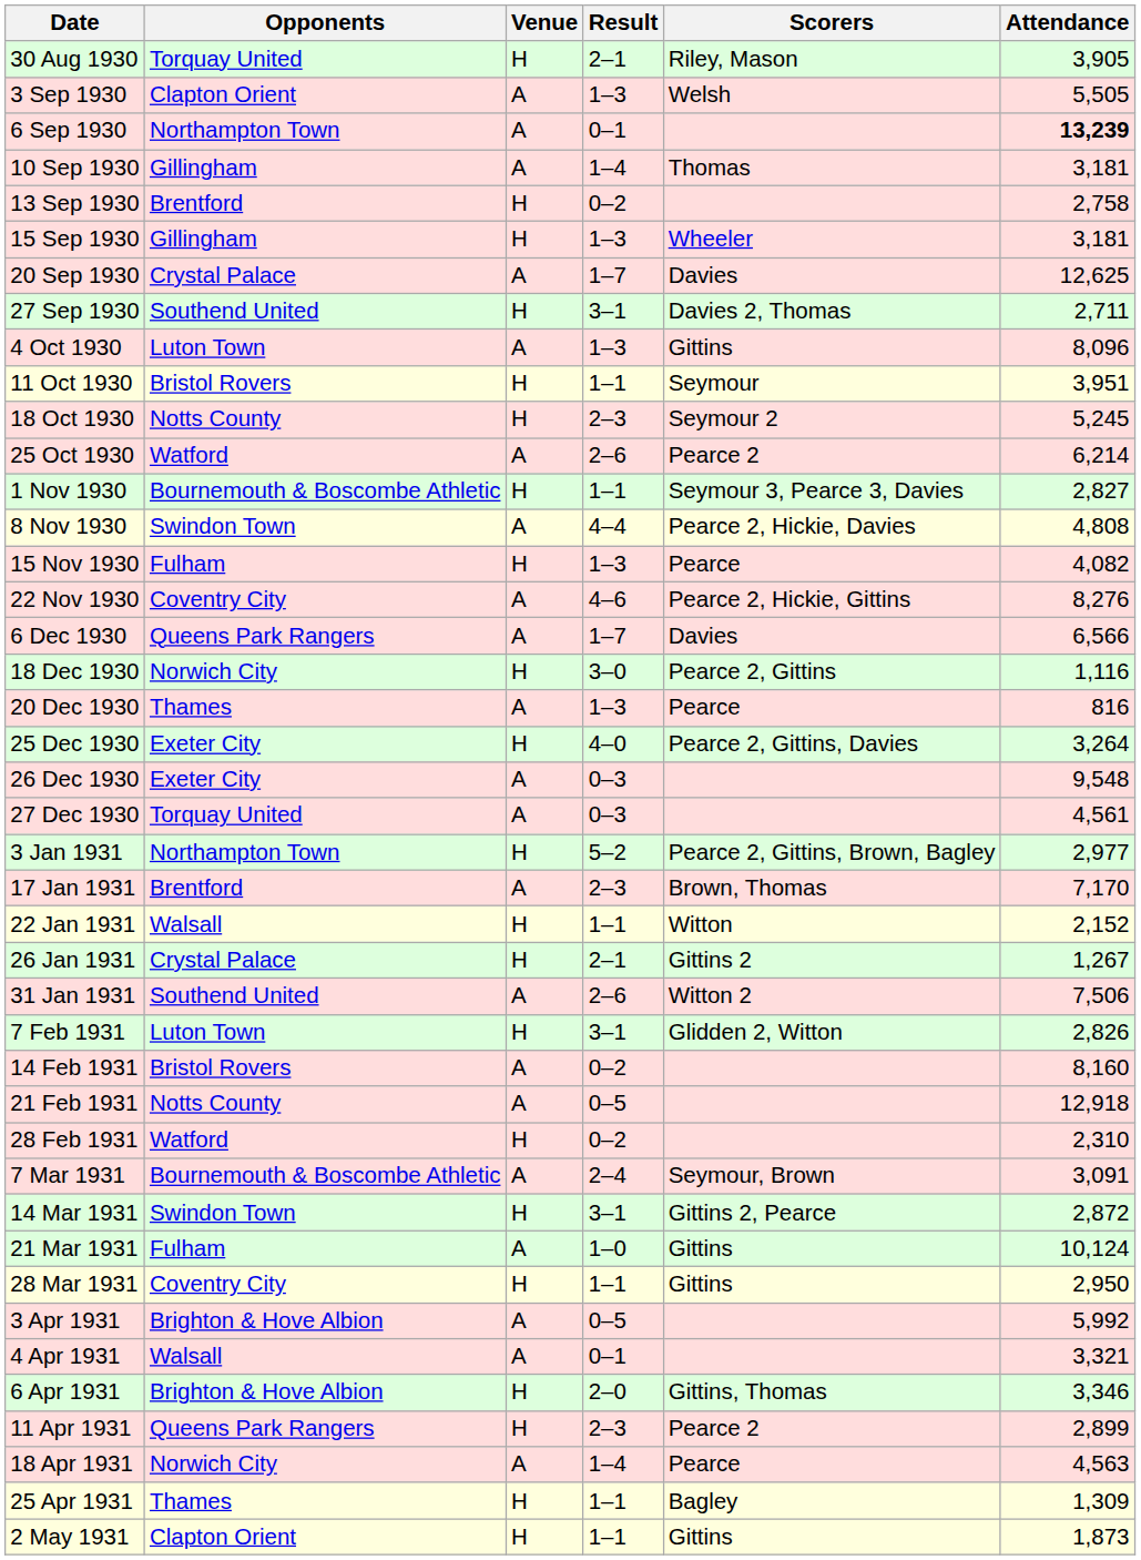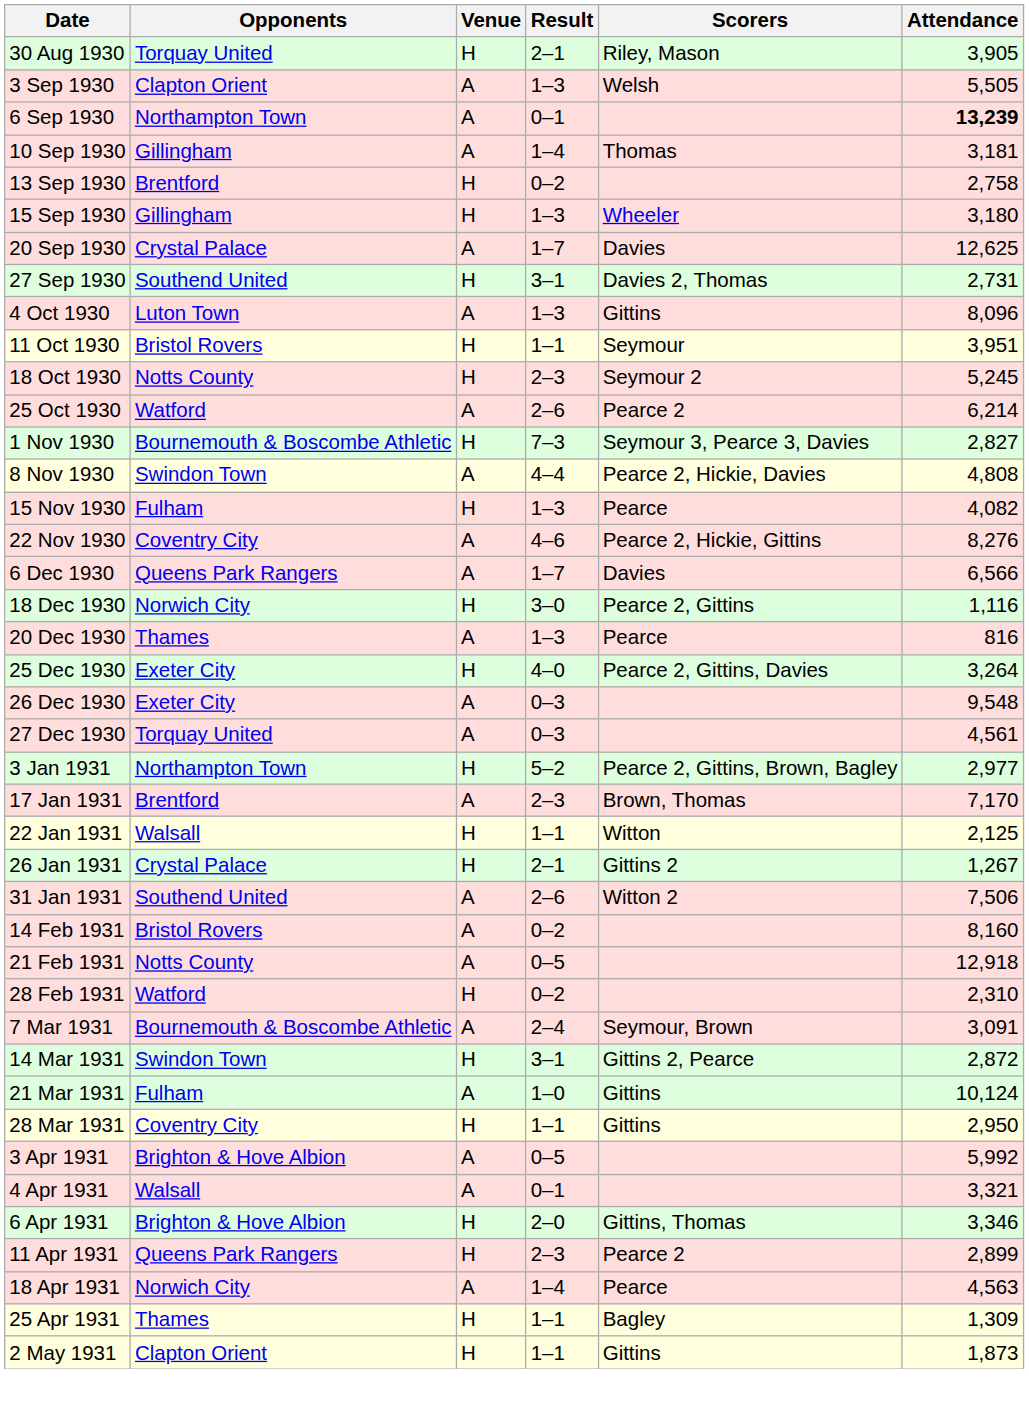15 Sep 1930 | Attendance: 3,181 -> 3,180
27 Sep 1930 | Attendance: 2,711 -> 2,731
1 Nov 1930 | Result: 1–1 -> 7–3
22 Jan 1931 | Attendance: 2,152 -> 2,125
- row: 7 Feb 1931 | Luton Town | H | 3–1 | Glidden 2, Witton | 2,826
